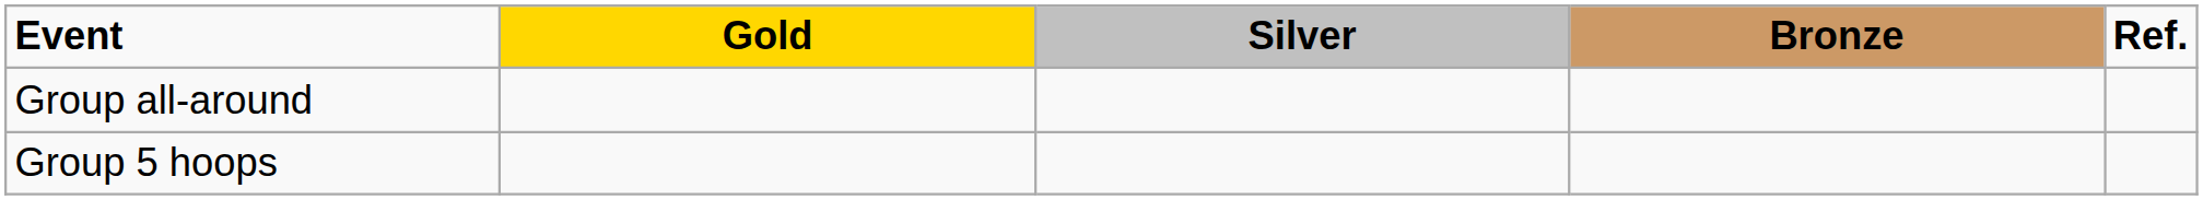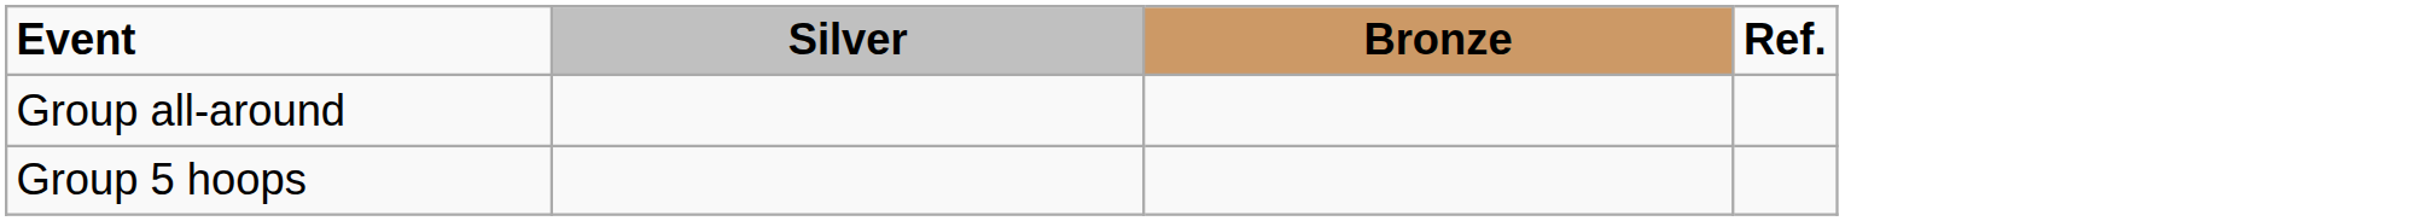- column: Gold
